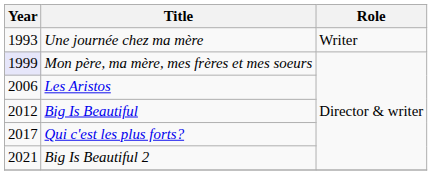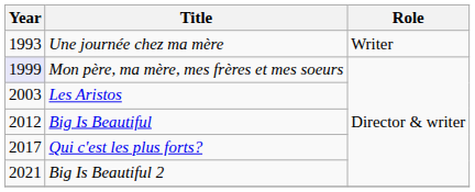Les Aristos | Year: 2006 -> 2003
